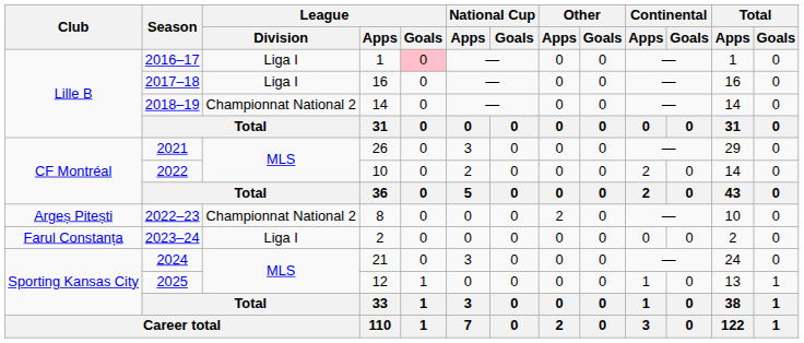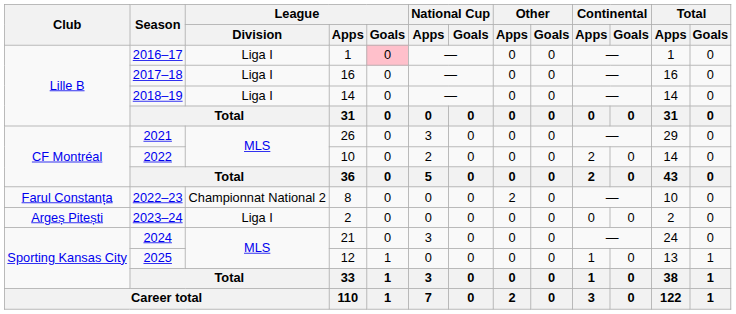2018–19 | League / Division: Championnat National 2 -> Liga I
2022–23 | Club: Argeș Pitești -> Farul Constanța
2023–24 | Club: Farul Constanța -> Argeș Pitești
